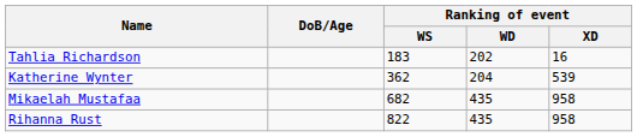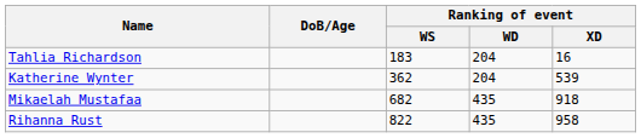Tahlia Richardson | Ranking of event / WD: 202 -> 204
Mikaelah Mustafaa | Ranking of event / XD: 958 -> 918
